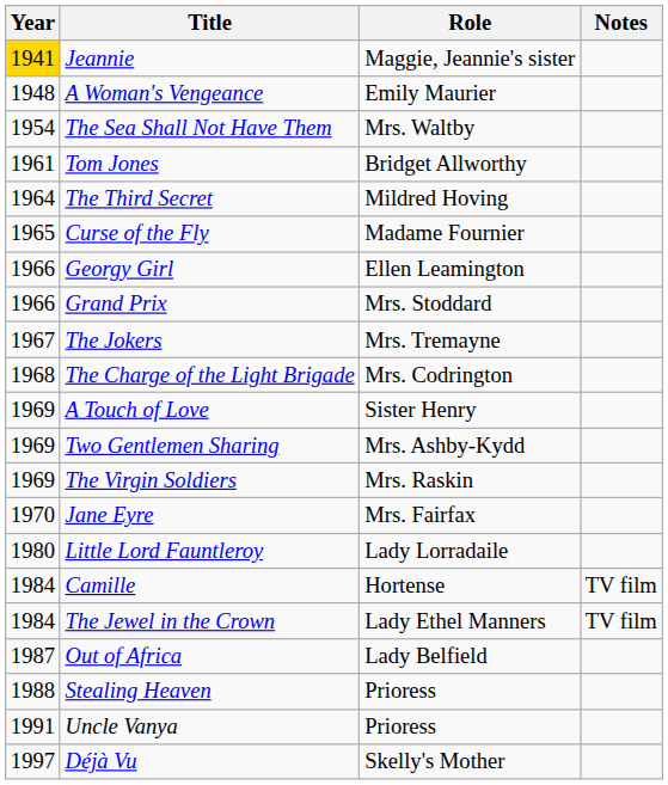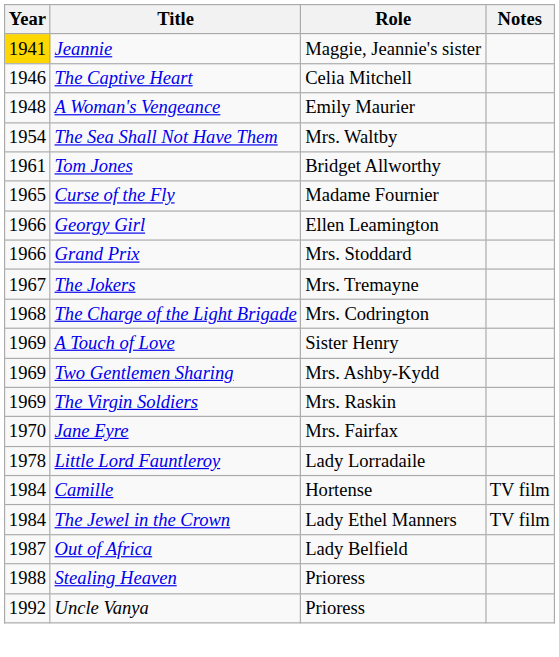+ row: 1946 | The Captive Heart | Celia Mitchell
- row: 1964 | The Third Secret | Mildred Hoving
Little Lord Fauntleroy | Year: 1980 -> 1978
Uncle Vanya | Year: 1991 -> 1992
- row: 1997 | Déjà Vu | Skelly's Mother
